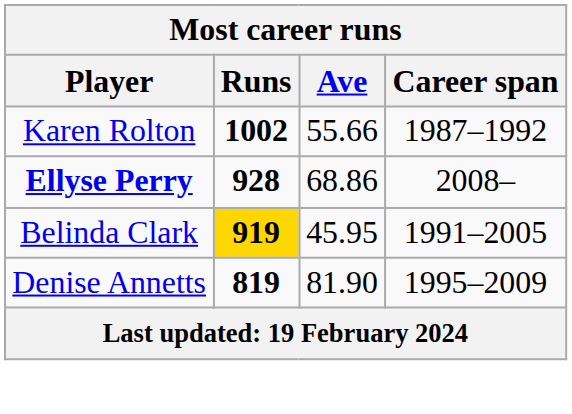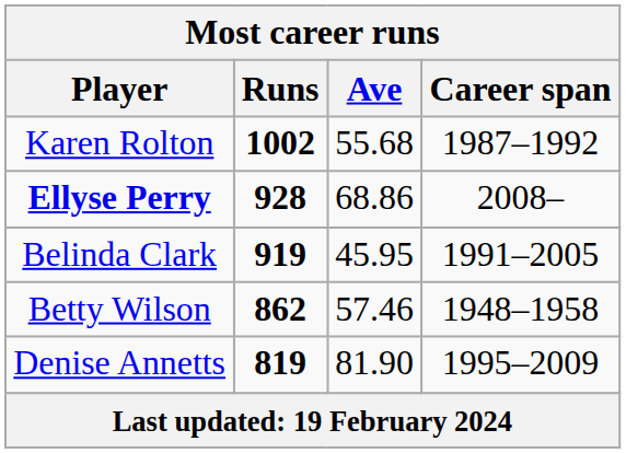Karen Rolton | Ave: 55.66 -> 55.68
Belinda Clark | Runs: gold background -> no background
+ row: Betty Wilson | 862 | 57.46 | 1948–1958
